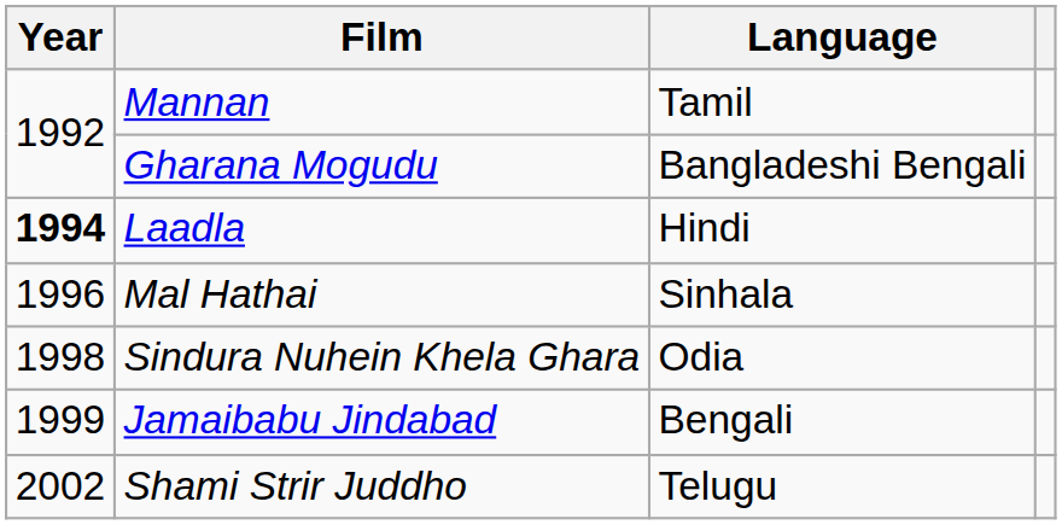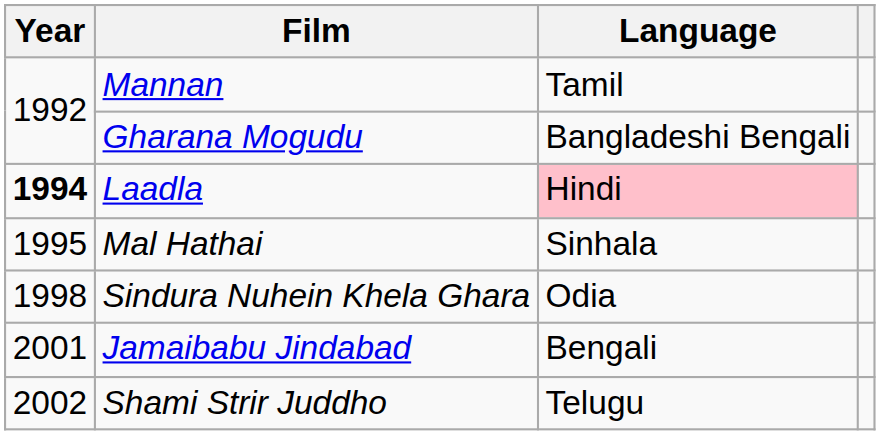Laadla | Language: no background -> pink background
Mal Hathai | Year: 1996 -> 1995
Jamaibabu Jindabad | Year: 1999 -> 2001
